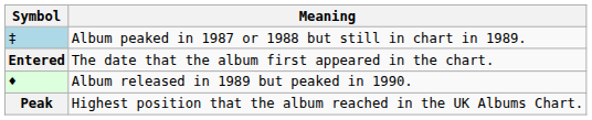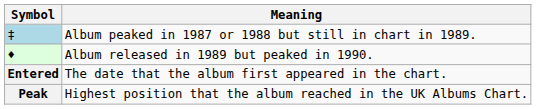rows swapped: ♦ <-> Entered
